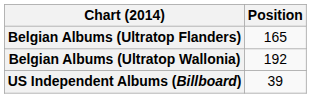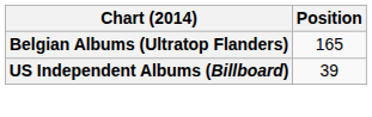- row: Belgian Albums (Ultratop Wallonia) | 192
